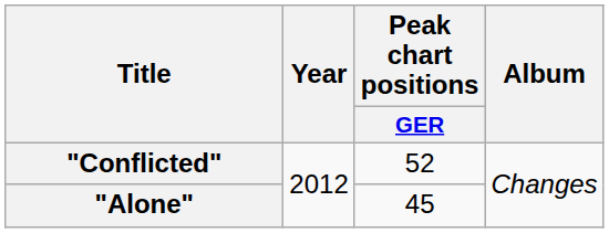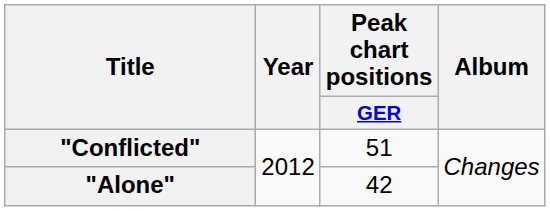"Conflicted" | Peak chart positions / GER: 52 -> 51
"Alone" | Peak chart positions / GER: 45 -> 42
